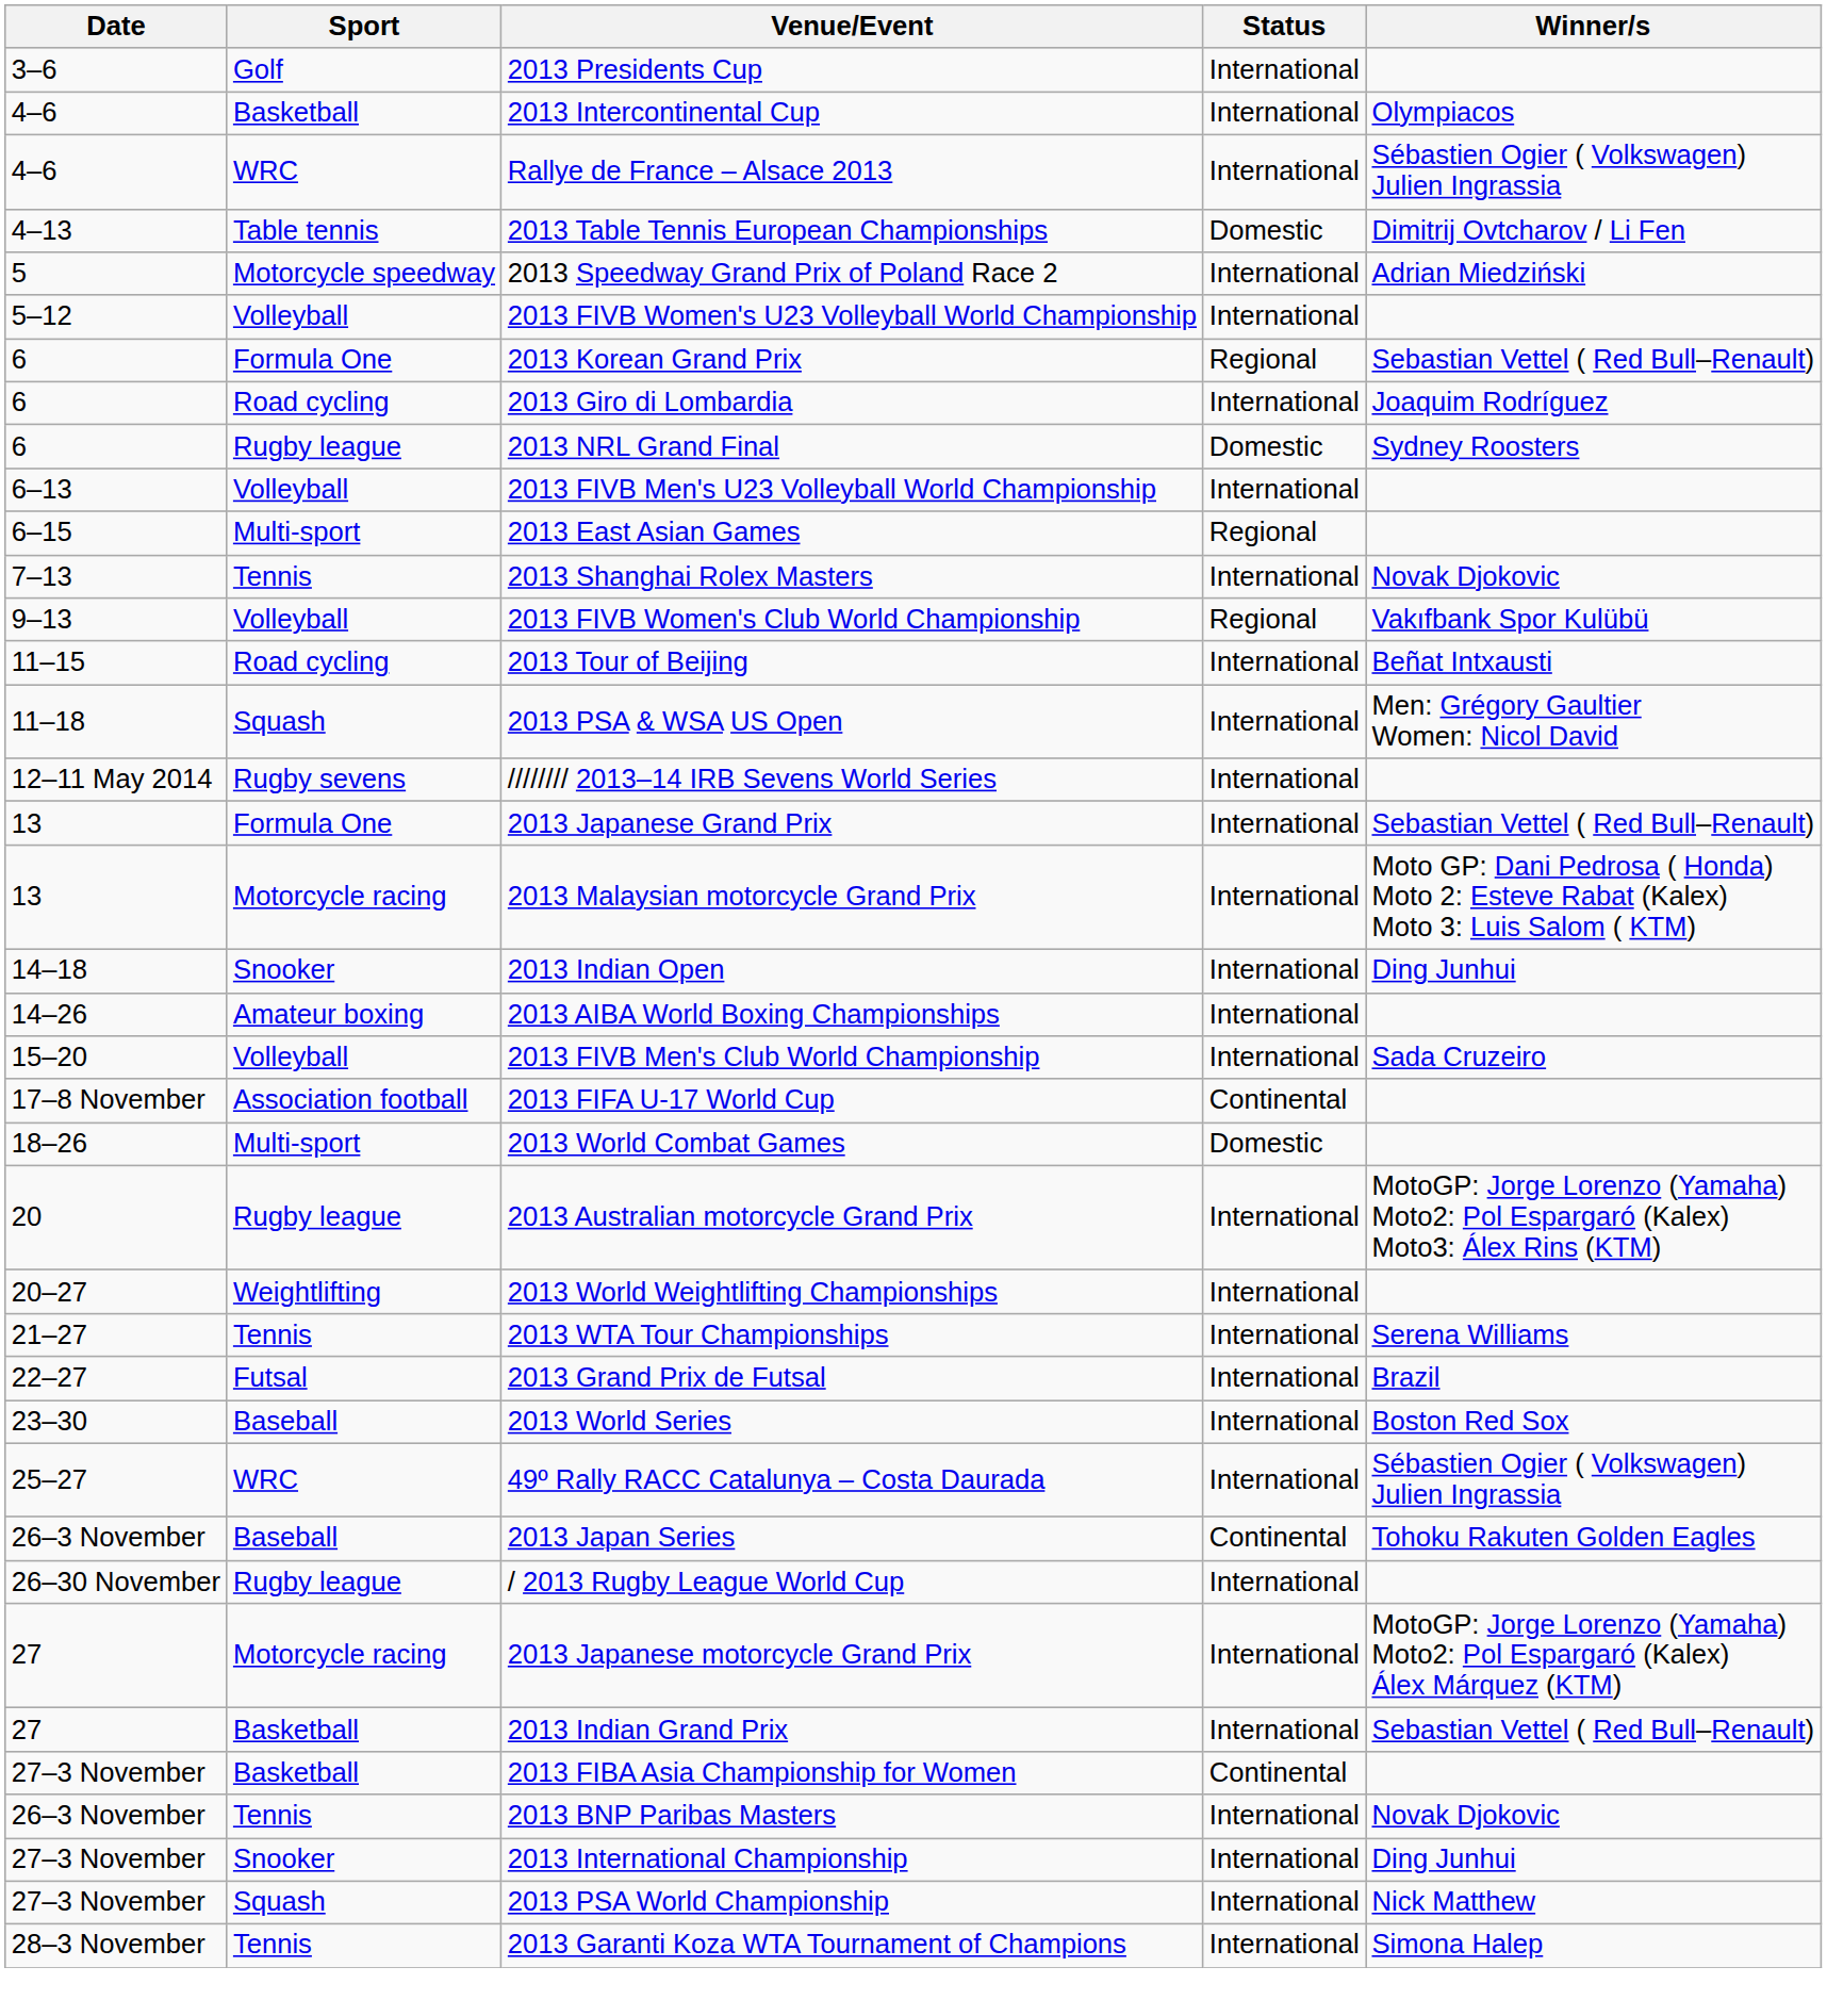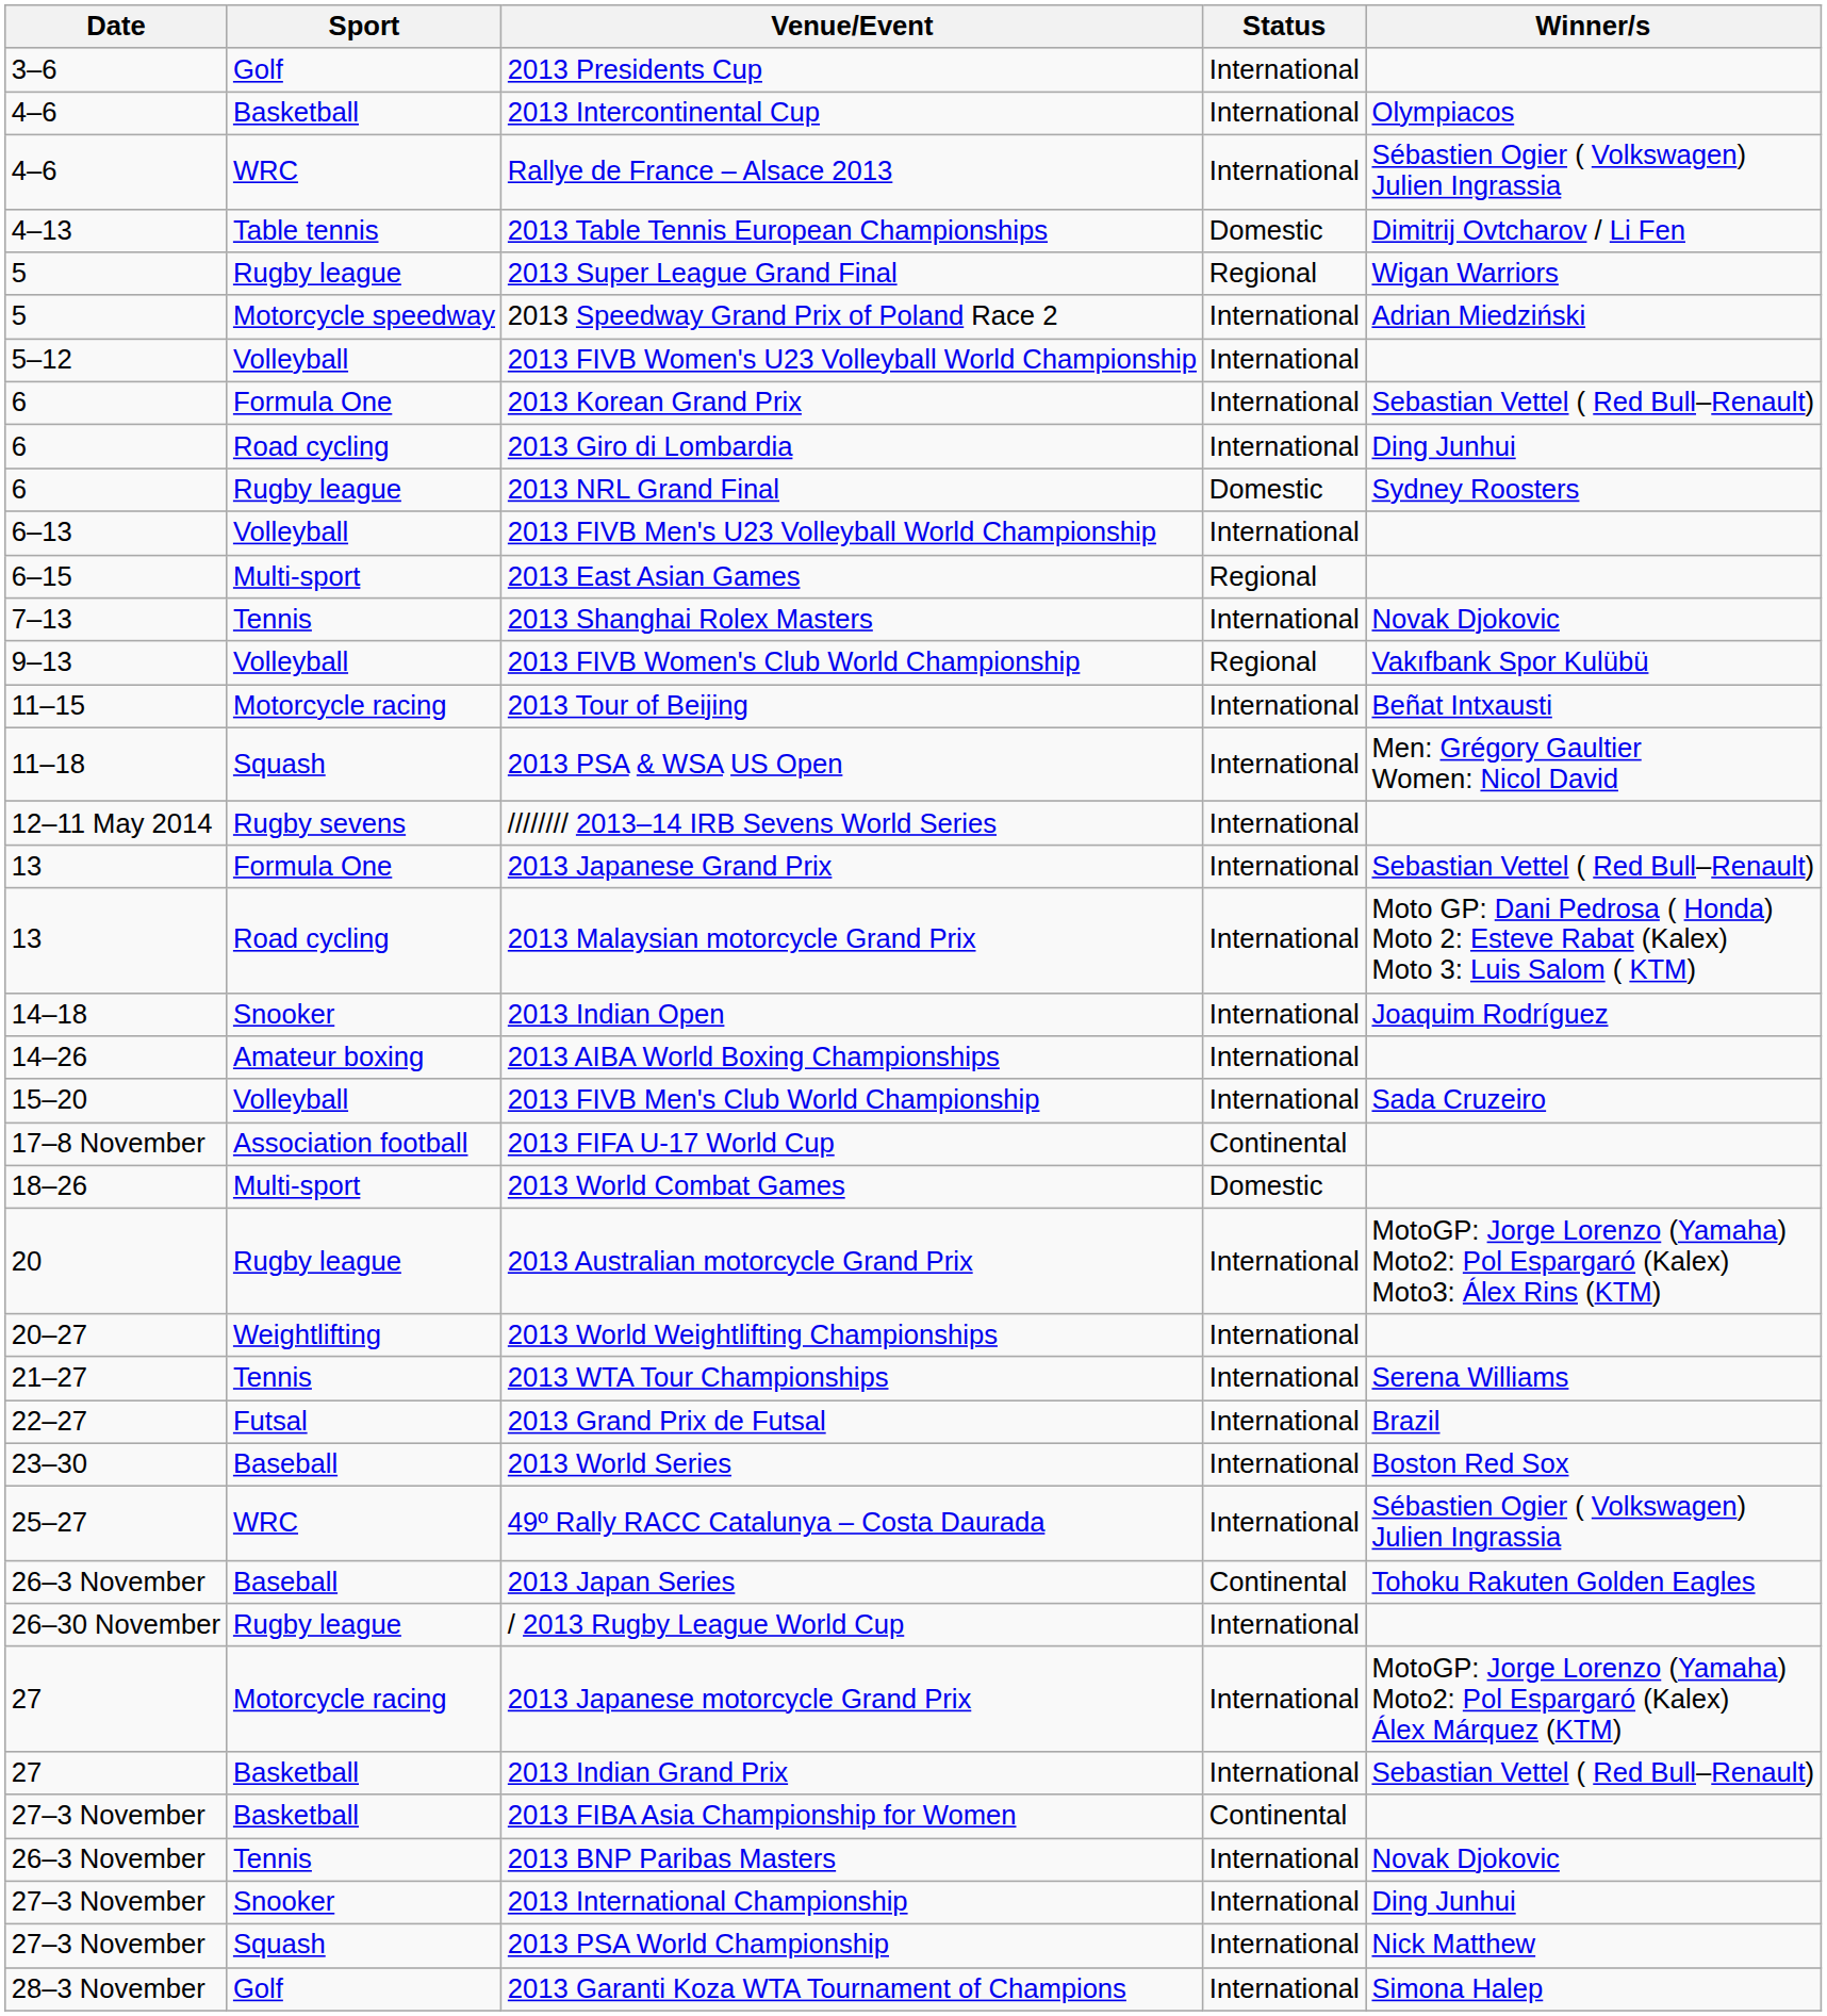+ row: 5 | Rugby league | 2013 Super League Grand Final | Regional | Wigan Warriors
2013 Korean Grand Prix | Status: Regional -> International
2013 Giro di Lombardia | Winner/s: Joaquim Rodríguez -> Ding Junhui
2013 Tour of Beijing | Sport: Road cycling -> Motorcycle racing
2013 Malaysian motorcycle Grand Prix | Sport: Motorcycle racing -> Road cycling
2013 Indian Open | Winner/s: Ding Junhui -> Joaquim Rodríguez
2013 Garanti Koza WTA Tournament of Champions | Sport: Tennis -> Golf
